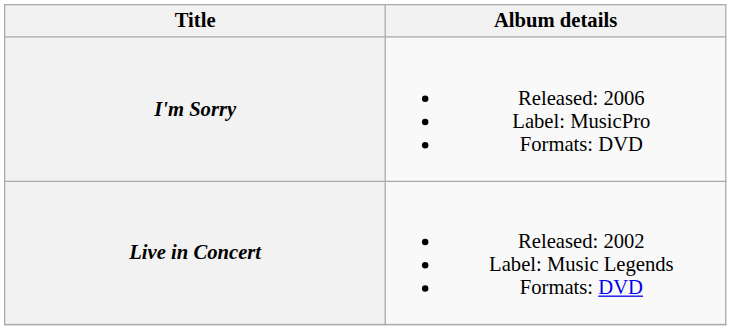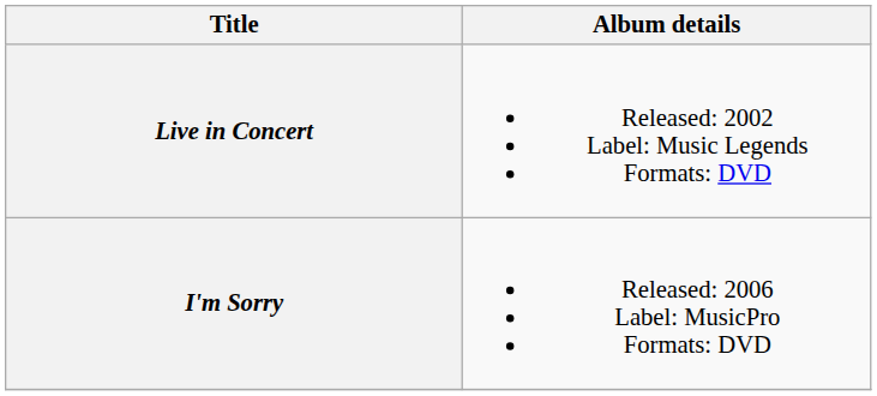rows swapped: Live in Concert <-> I'm Sorry
